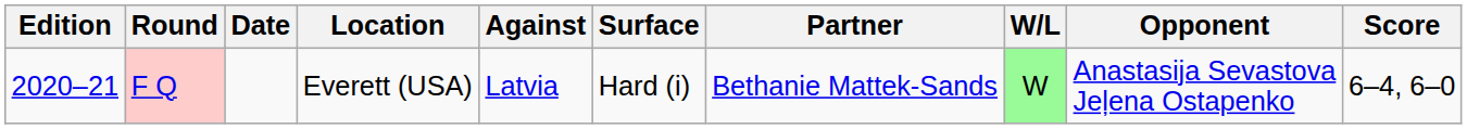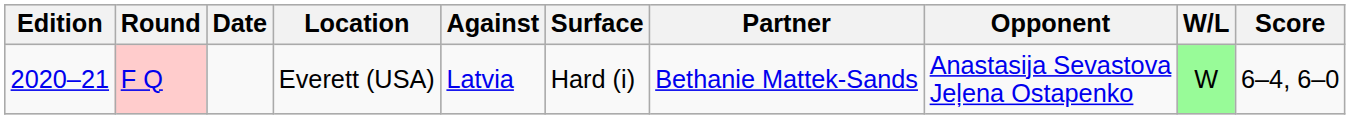columns swapped: Opponent <-> W/L
